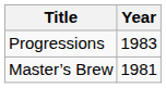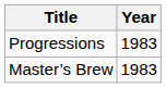Master’s Brew | Year: 1981 -> 1983
